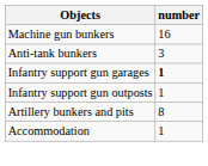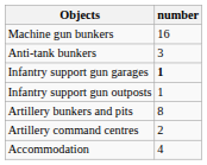+ row: Artillery command centres | 2
Accommodation | number: 1 -> 4
